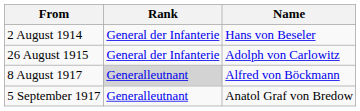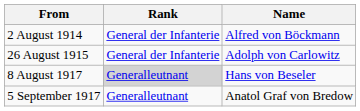2 August 1914 | Name: Hans von Beseler -> Alfred von Böckmann
8 August 1917 | Name: Alfred von Böckmann -> Hans von Beseler
